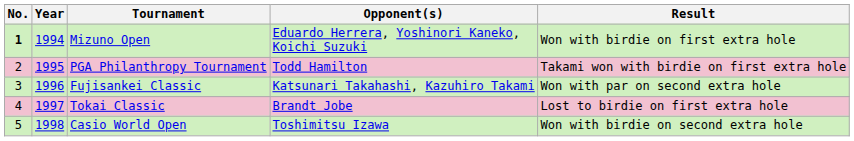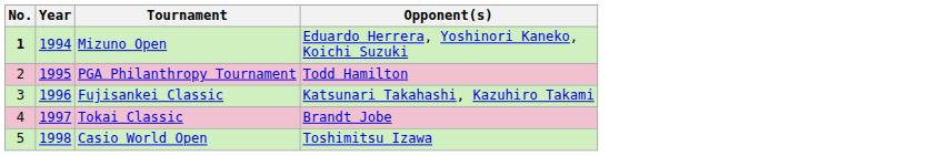- column: Result | Won with birdie on first extra hole | Takami won with birdie on first extra hole | Won with par on second extra hole | Lost to birdie on first extra hole | Won with birdie on second extra hole
